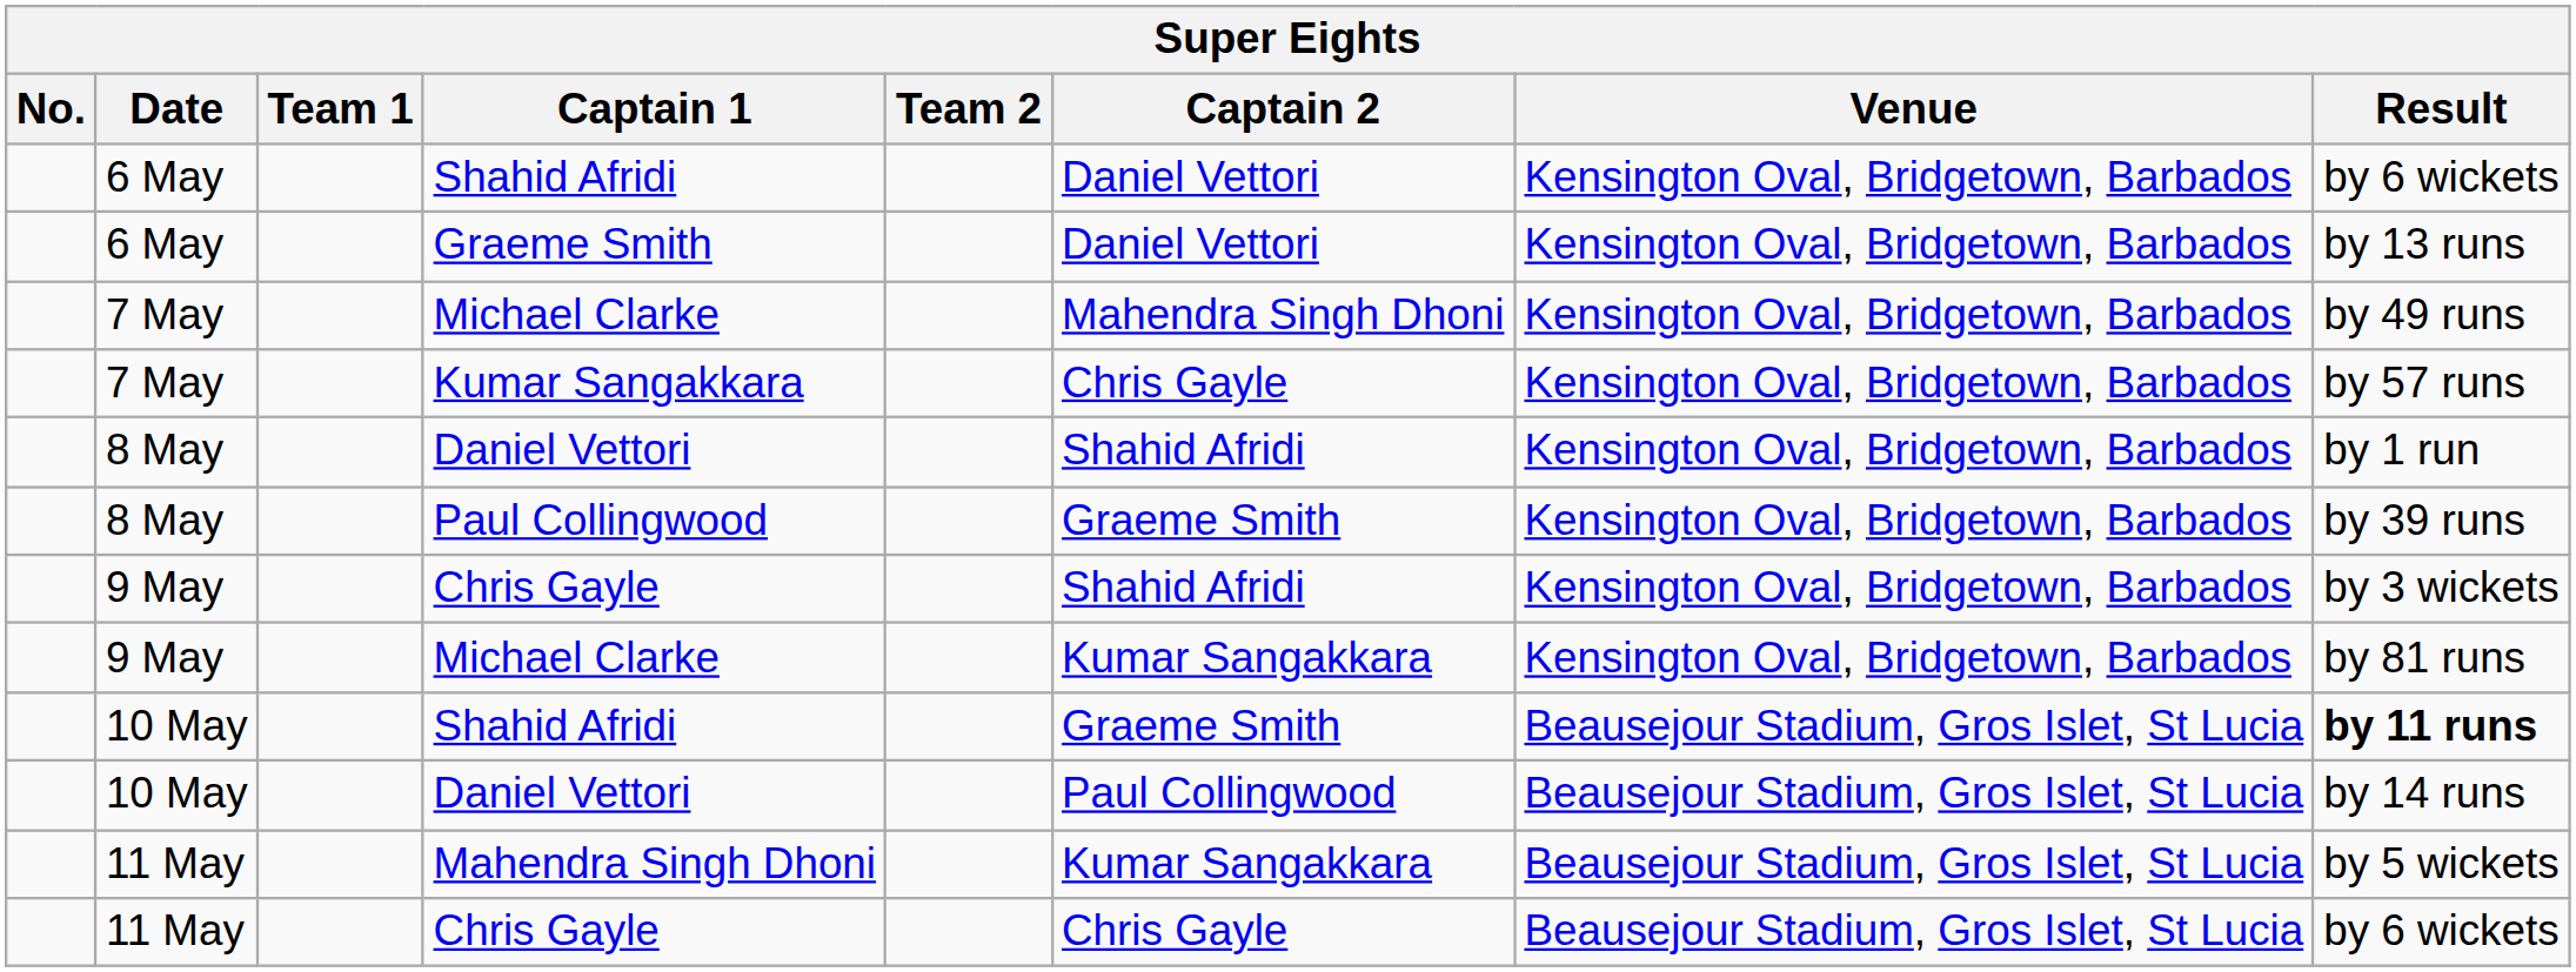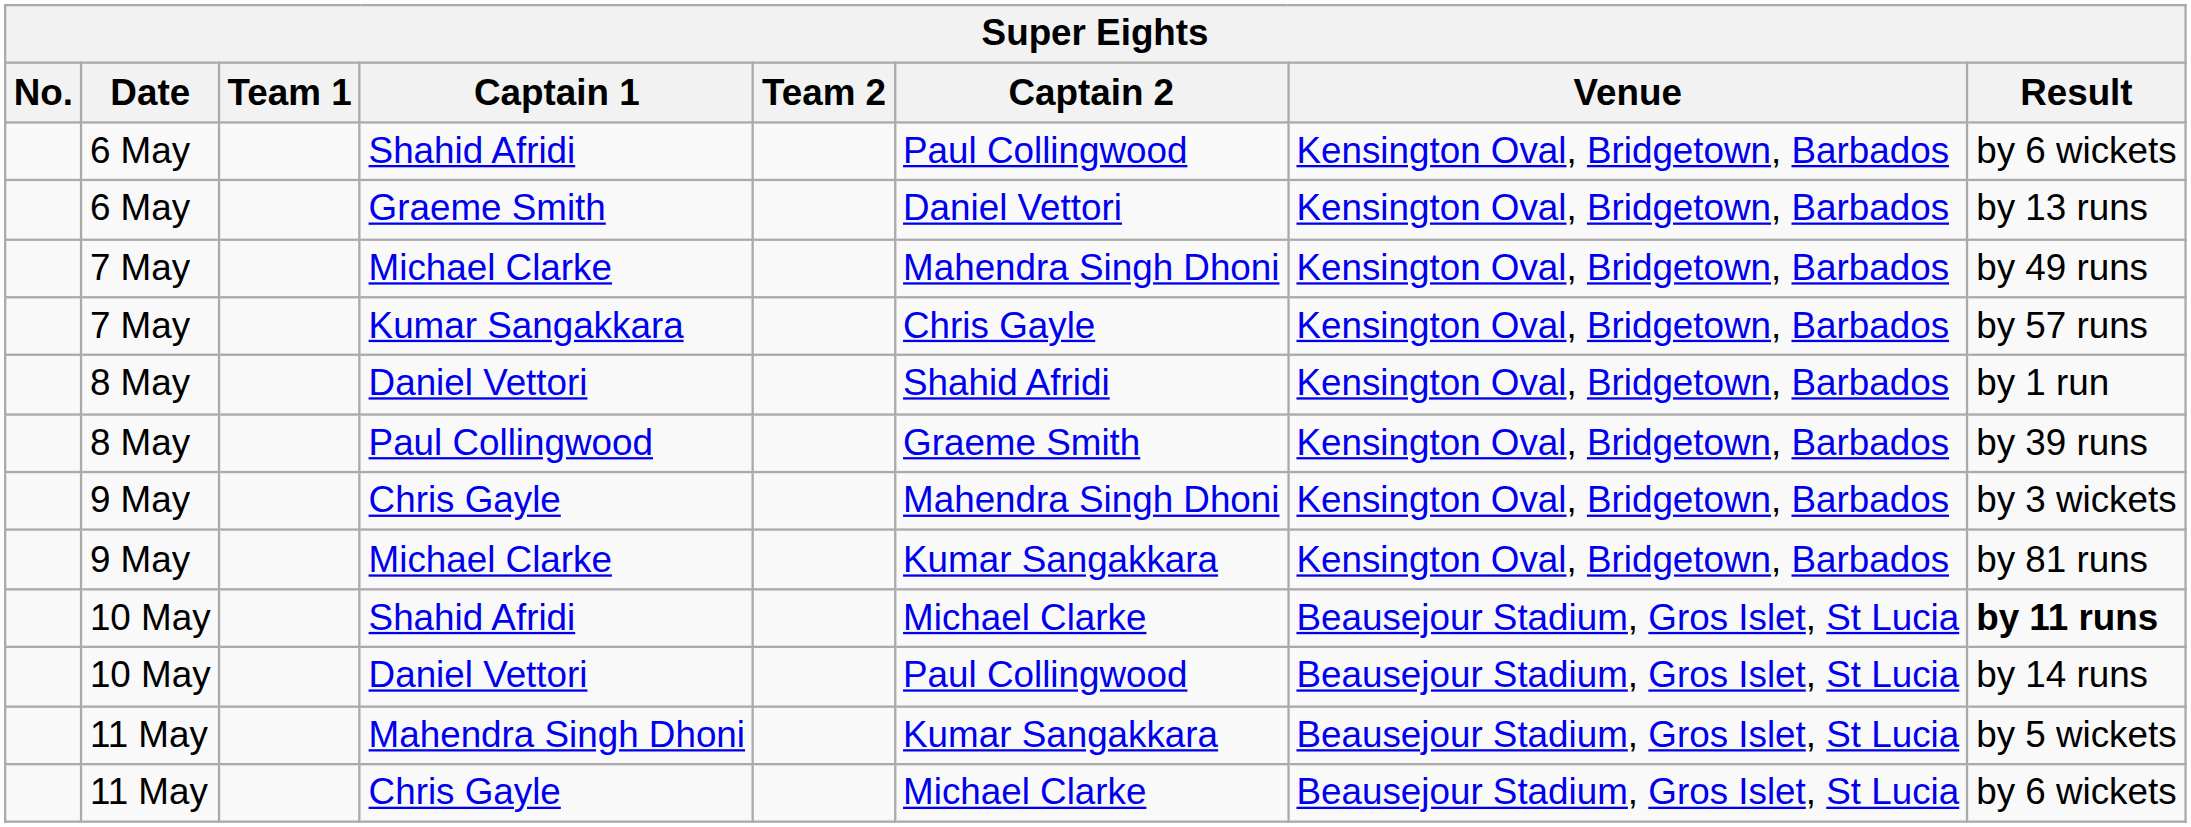6 May / Shahid Afridi | Captain 2: Daniel Vettori -> Paul Collingwood
9 May / Chris Gayle | Captain 2: Shahid Afridi -> Mahendra Singh Dhoni
10 May / Shahid Afridi | Captain 2: Graeme Smith -> Michael Clarke
11 May / Chris Gayle | Captain 2: Chris Gayle -> Michael Clarke
